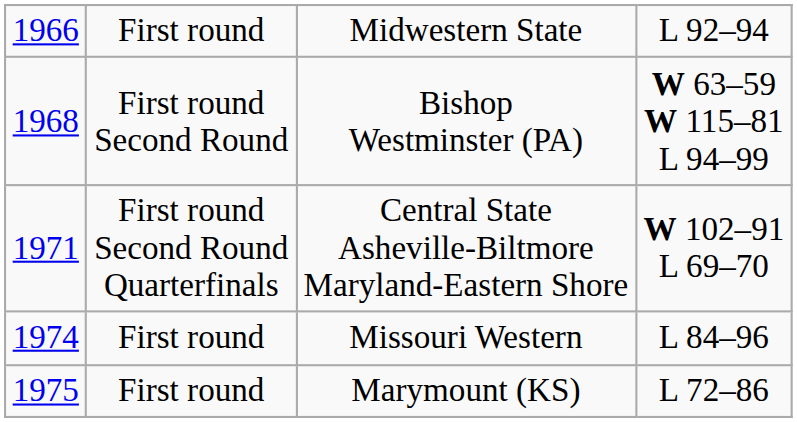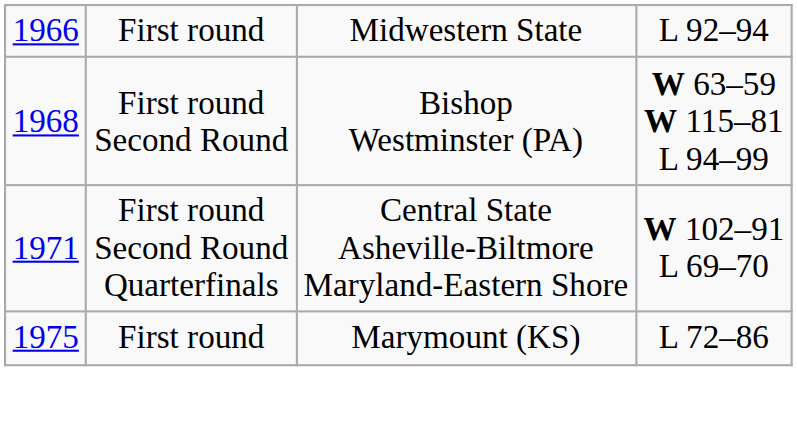- row: 1974 | First round | Missouri Western | L 84–96
